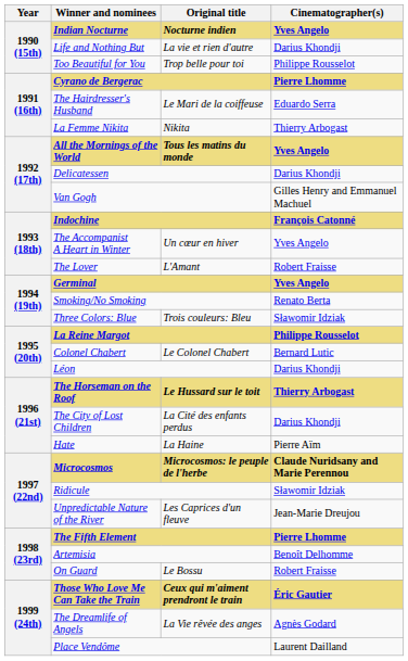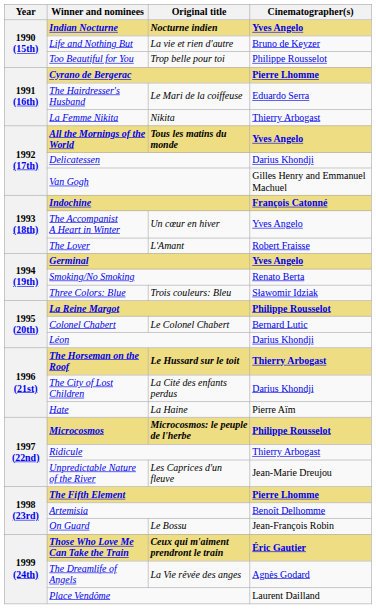Life and Nothing But | Cinematographer(s): Darius Khondji -> Bruno de Keyzer
Microcosmos | Cinematographer(s): Claude Nuridsany and Marie Perennou -> Philippe Rousselot
Ridicule | Cinematographer(s): Sławomir Idziak -> Thierry Arbogast
On Guard | Cinematographer(s): Robert Fraisse -> Jean-François Robin
